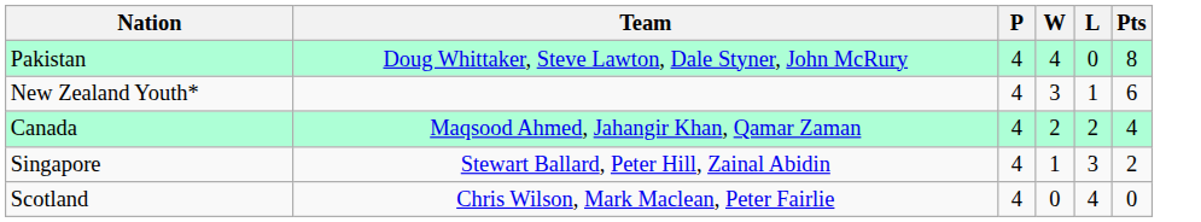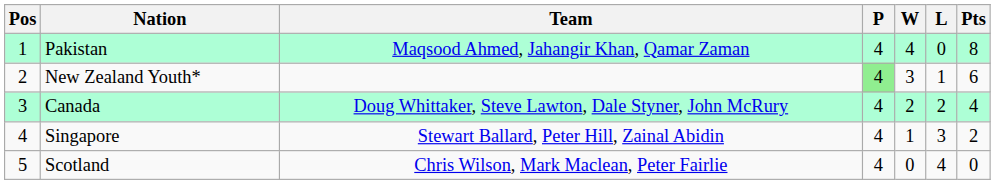+ column: Pos | 1 | 2 | 3 | 4 | 5
Pakistan | Team: Doug Whittaker, Steve Lawton, Dale Styner, John McRury -> Maqsood Ahmed, Jahangir Khan, Qamar Zaman
New Zealand Youth* | P: no background -> lightgreen background
Canada | Team: Maqsood Ahmed, Jahangir Khan, Qamar Zaman -> Doug Whittaker, Steve Lawton, Dale Styner, John McRury
